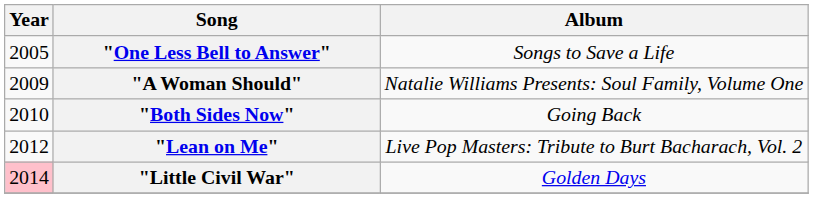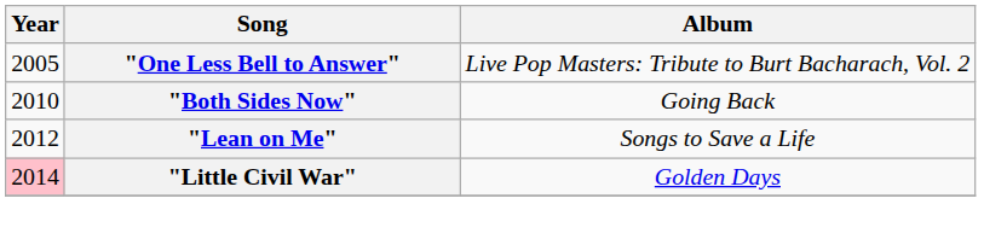"One Less Bell to Answer" | Album: Songs to Save a Life -> Live Pop Masters: Tribute to Burt Bacharach, Vol. 2
- row: 2009 | "A Woman Should" | Natalie Williams Presents: Soul Family, Volume One
"Lean on Me" | Album: Live Pop Masters: Tribute to Burt Bacharach, Vol. 2 -> Songs to Save a Life
